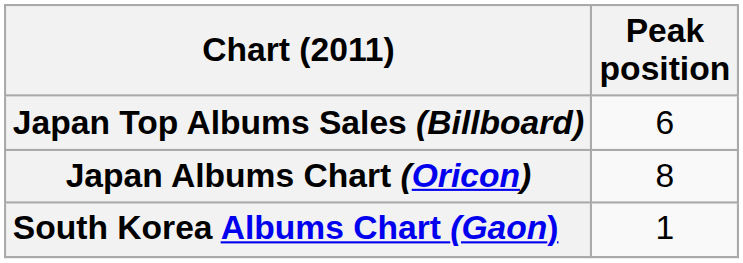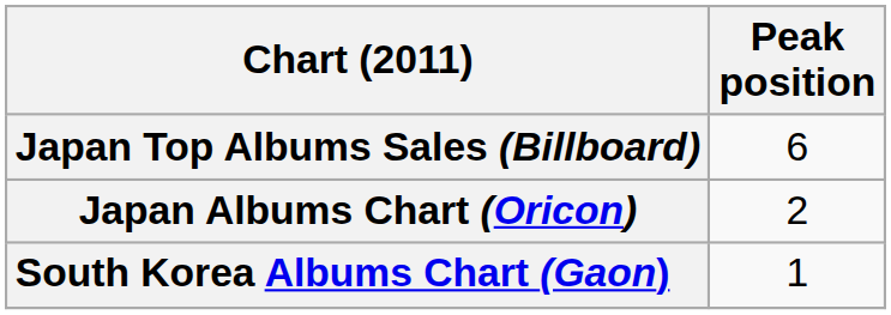Japan Albums Chart (Oricon) | Peak position: 8 -> 2
